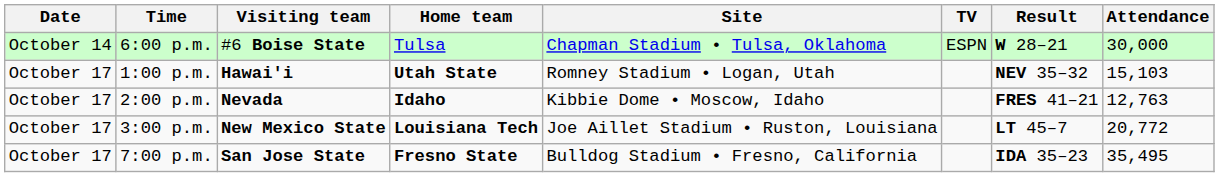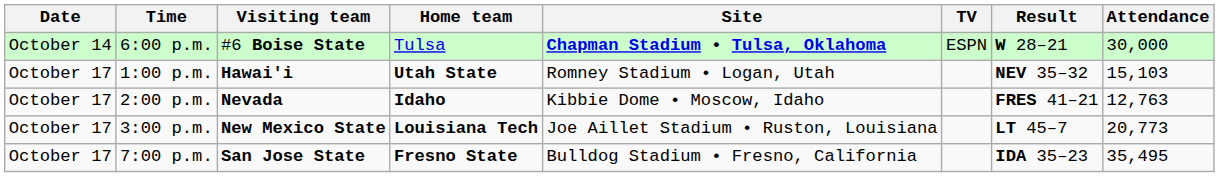6:00 p.m. | Site: normal -> bold
3:00 p.m. | Attendance: 20,772 -> 20,773
